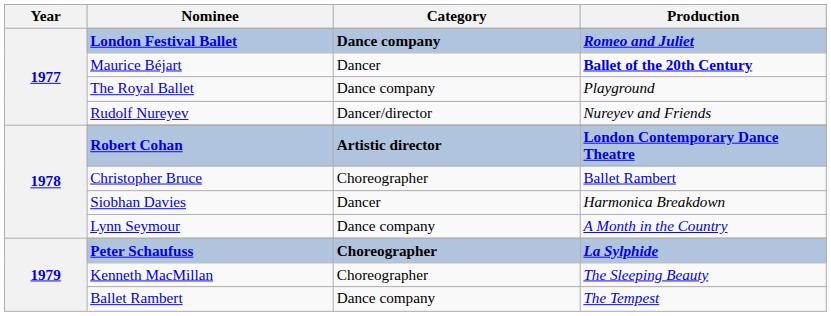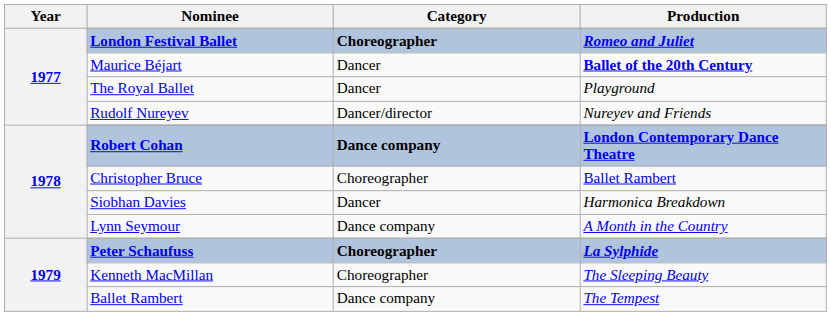London Festival Ballet | Category: Dance company -> Choreographer
The Royal Ballet | Category: Dance company -> Dancer
Robert Cohan | Category: Artistic director -> Dance company
